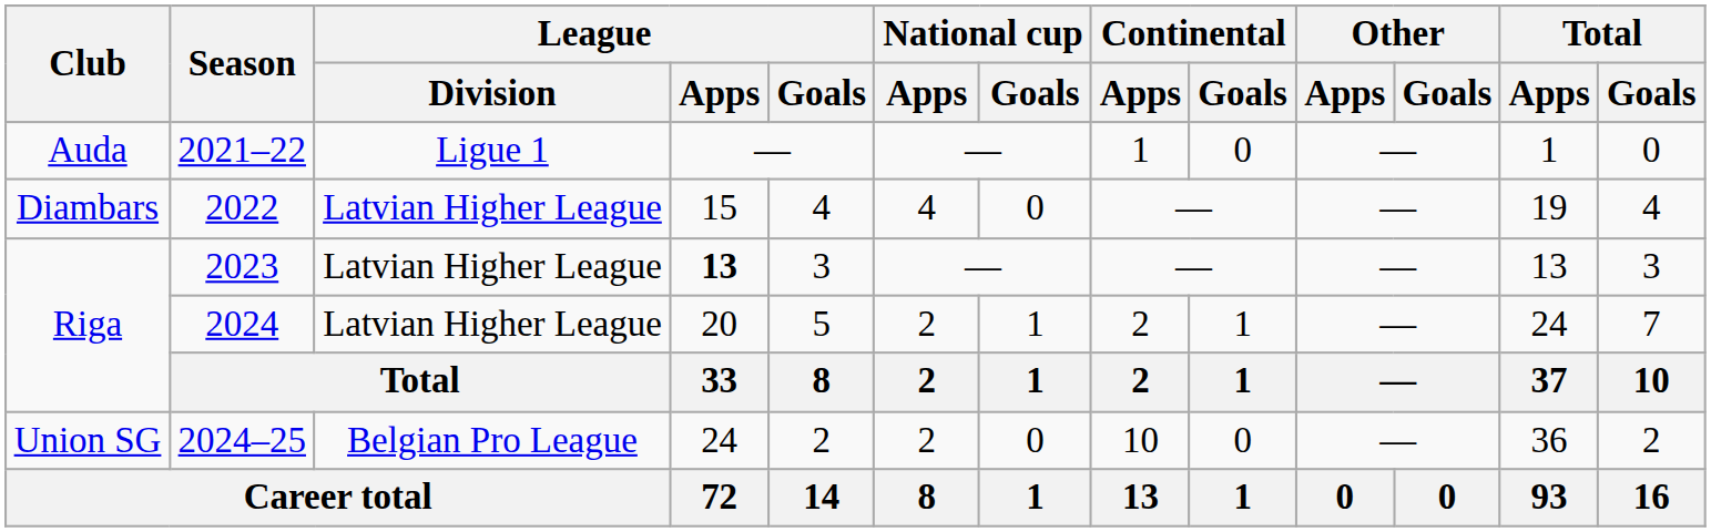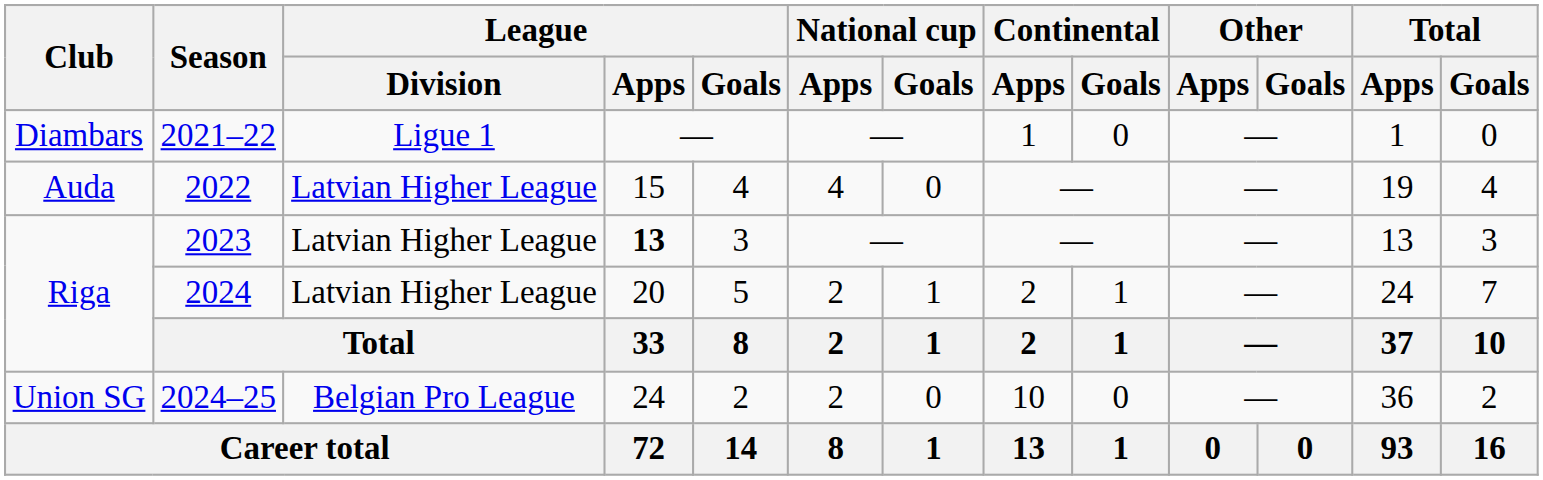2021–22 | Club: Auda -> Diambars
2022 | Club: Diambars -> Auda
